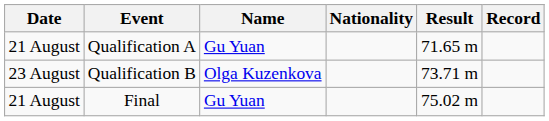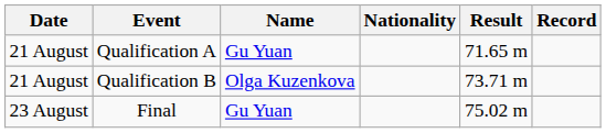Qualification B | Date: 23 August -> 21 August
Final | Date: 21 August -> 23 August
